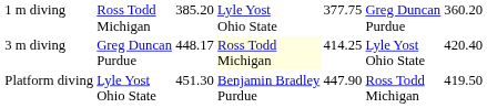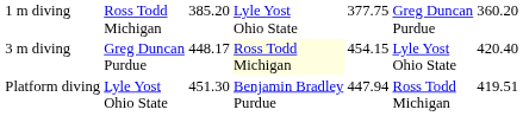3 m diving | column 5: 414.25 -> 454.15
Platform diving | column 5: 447.90 -> 447.94
Platform diving | column 7: 419.50 -> 419.51
